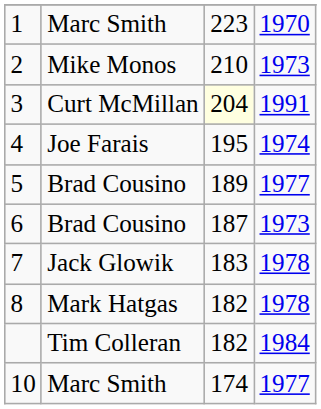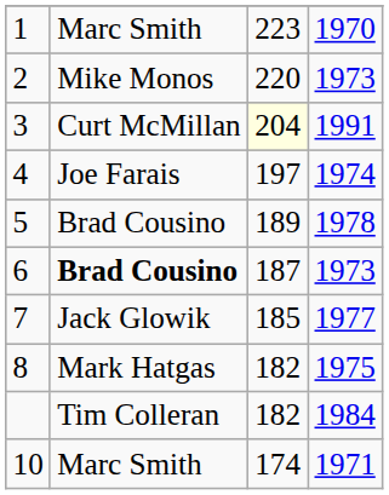2 | column 3: 210 -> 220
4 | column 3: 195 -> 197
5 | column 4: 1977 -> 1978
6 | column 2: normal -> bold
7 | column 3: 183 -> 185
7 | column 4: 1978 -> 1977
8 | column 4: 1978 -> 1975
10 | column 4: 1977 -> 1971
